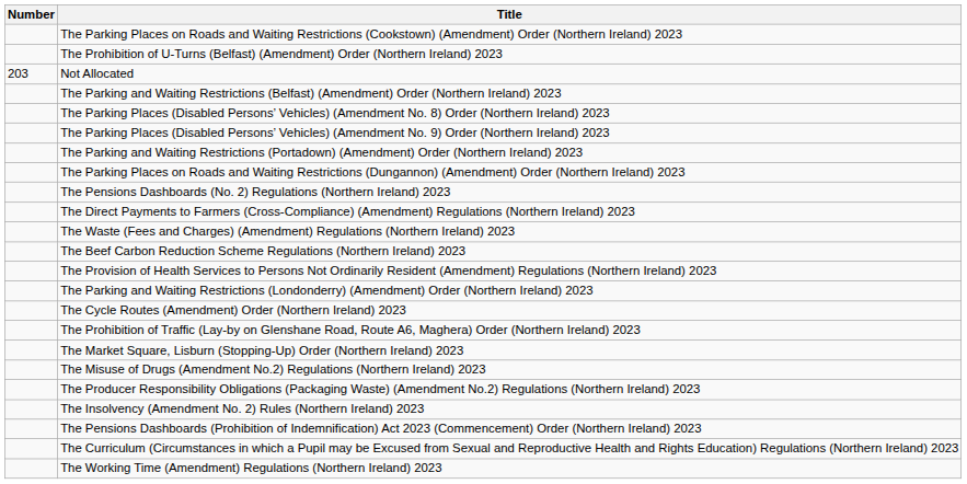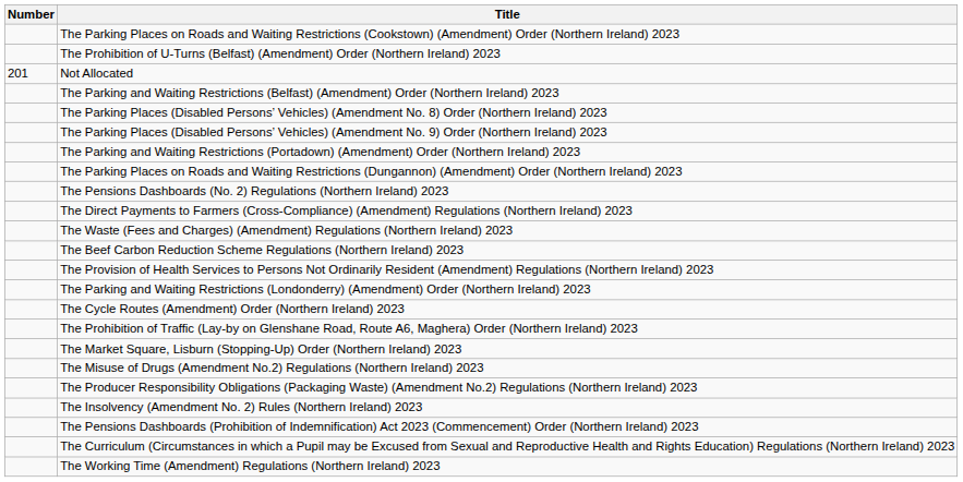Not Allocated | Number: 203 -> 201
